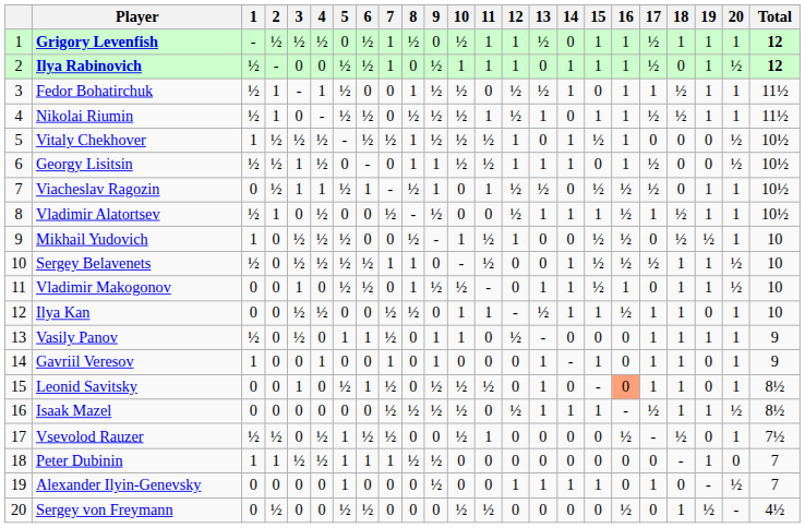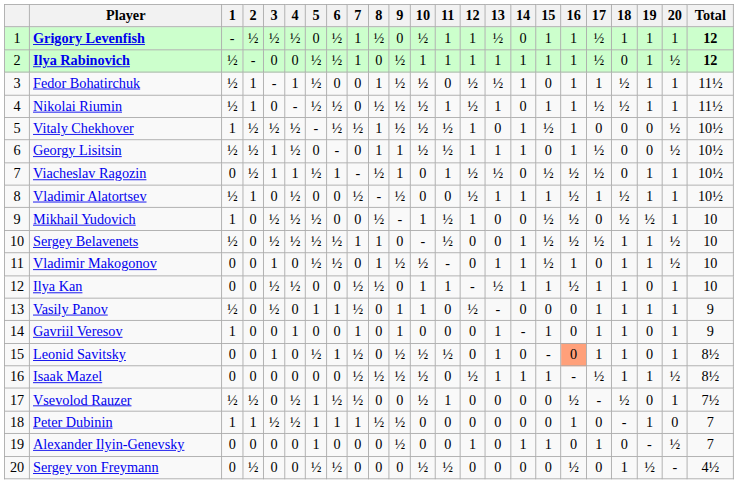Ilya Rabinovich | 13: 0 -> 1
Peter Dubinin | 16: 0 -> 1
Alexander Ilyin-Genevsky | 13: 1 -> 0
